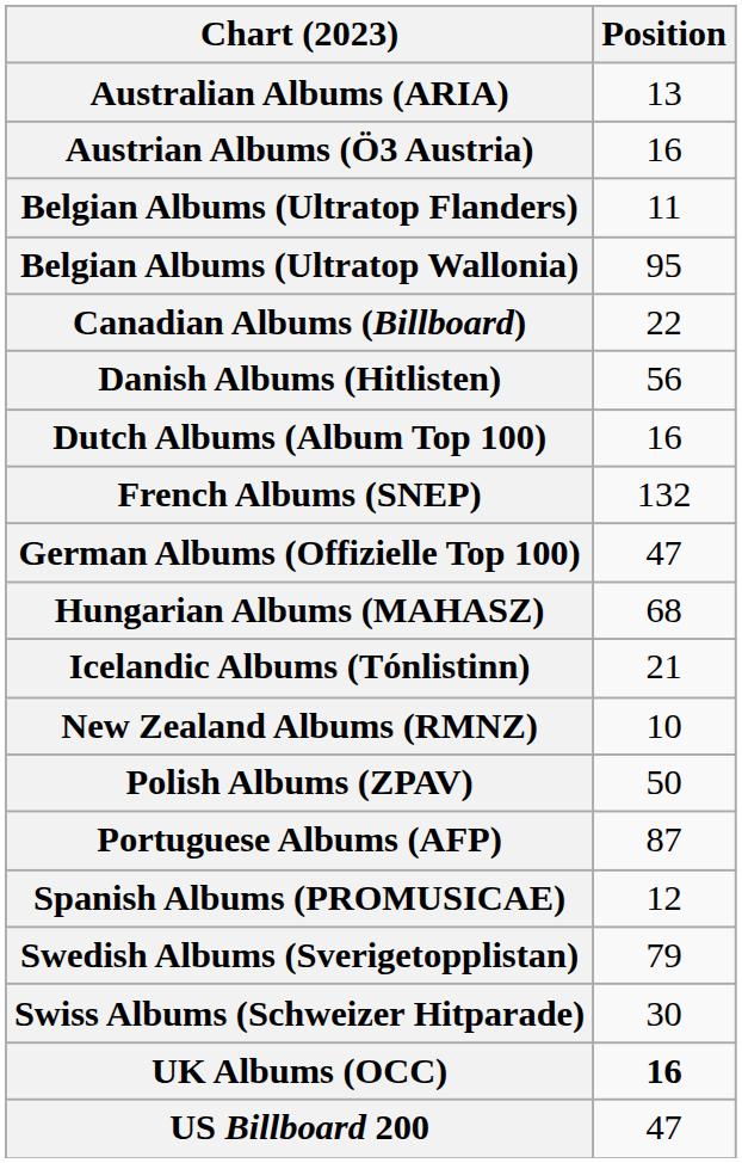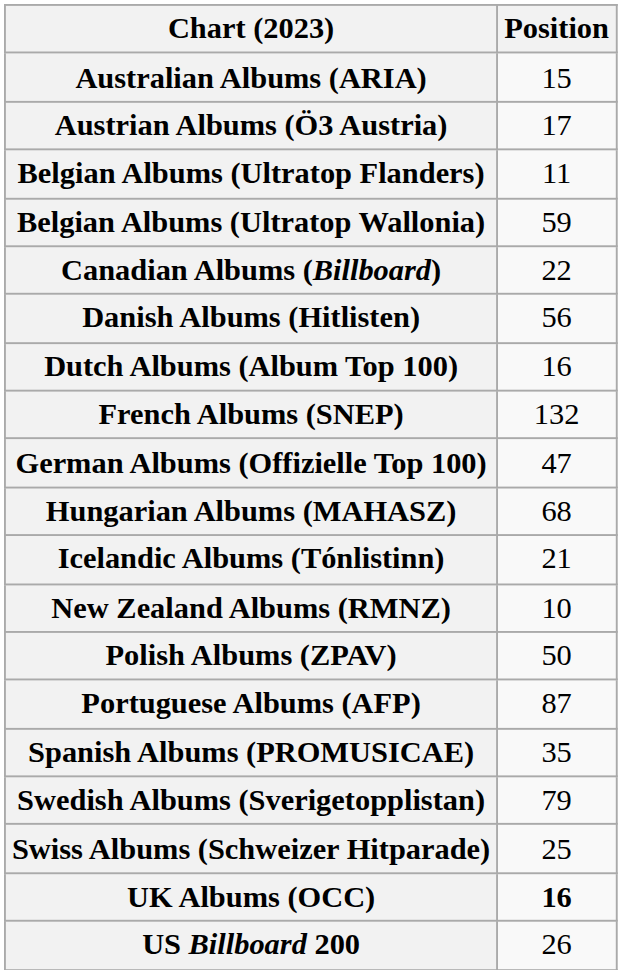Australian Albums (ARIA) | Position: 13 -> 15
Austrian Albums (Ö3 Austria) | Position: 16 -> 17
Belgian Albums (Ultratop Wallonia) | Position: 95 -> 59
Spanish Albums (PROMUSICAE) | Position: 12 -> 35
Swiss Albums (Schweizer Hitparade) | Position: 30 -> 25
US Billboard 200 | Position: 47 -> 26
